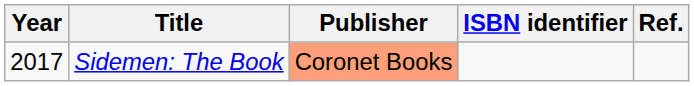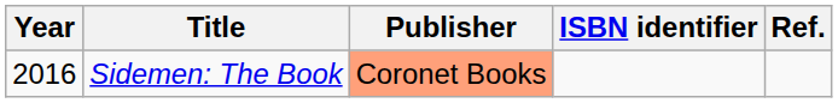Sidemen: The Book | Year: 2017 -> 2016
